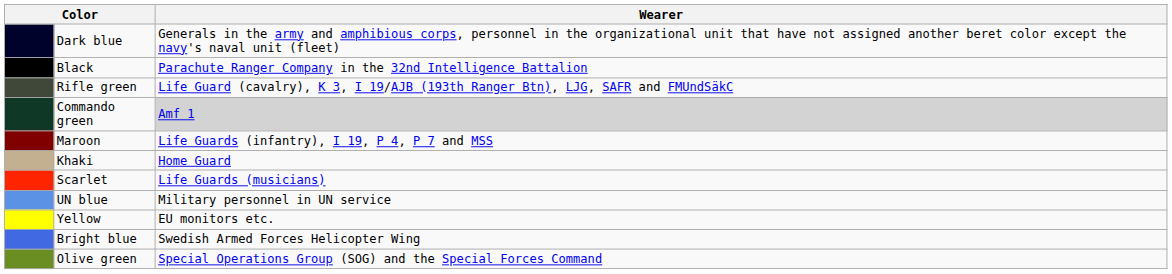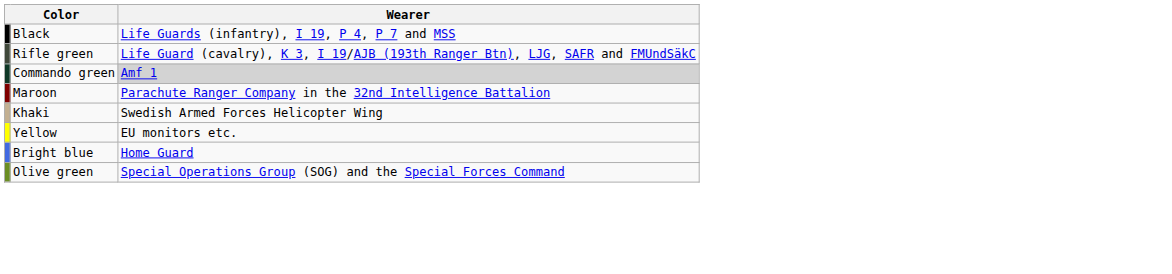- row: Dark blue | Generals in the army and amphibious corps, personnel in the organizational unit that have not assigned another beret color except the navy's naval unit (fleet)
Black | Wearer: Parachute Ranger Company in the 32nd Intelligence Battalion -> Life Guards (infantry), I 19, P 4, P 7 and MSS
Maroon | Wearer: Life Guards (infantry), I 19, P 4, P 7 and MSS -> Parachute Ranger Company in the 32nd Intelligence Battalion
Khaki | Wearer: Home Guard -> Swedish Armed Forces Helicopter Wing
- row: Scarlet | Life Guards (musicians)
- row: UN blue | Military personnel in UN service
Bright blue | Wearer: Swedish Armed Forces Helicopter Wing -> Home Guard
